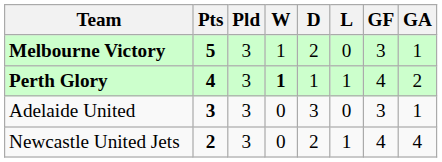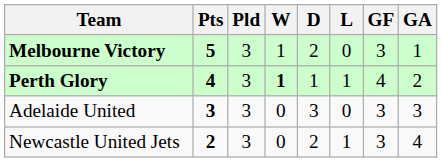Adelaide United | GA: 1 -> 3
Newcastle United Jets | GF: 4 -> 3
